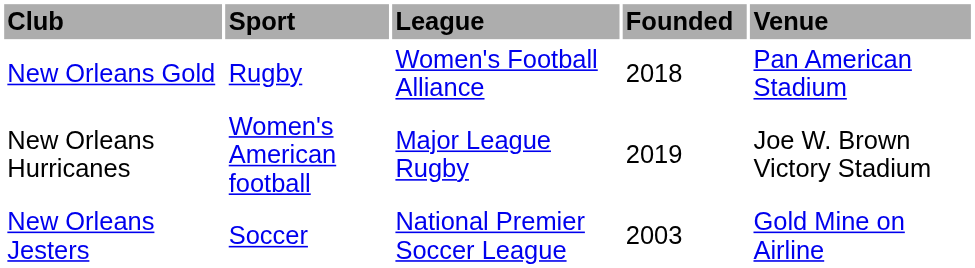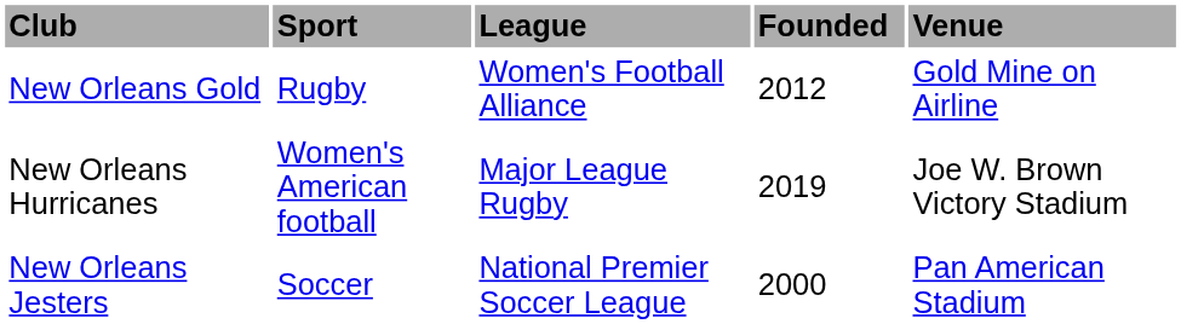New Orleans Gold | Founded: 2018 -> 2012
New Orleans Gold | Venue: Pan American Stadium -> Gold Mine on Airline
New Orleans Jesters | Founded: 2003 -> 2000
New Orleans Jesters | Venue: Gold Mine on Airline -> Pan American Stadium
